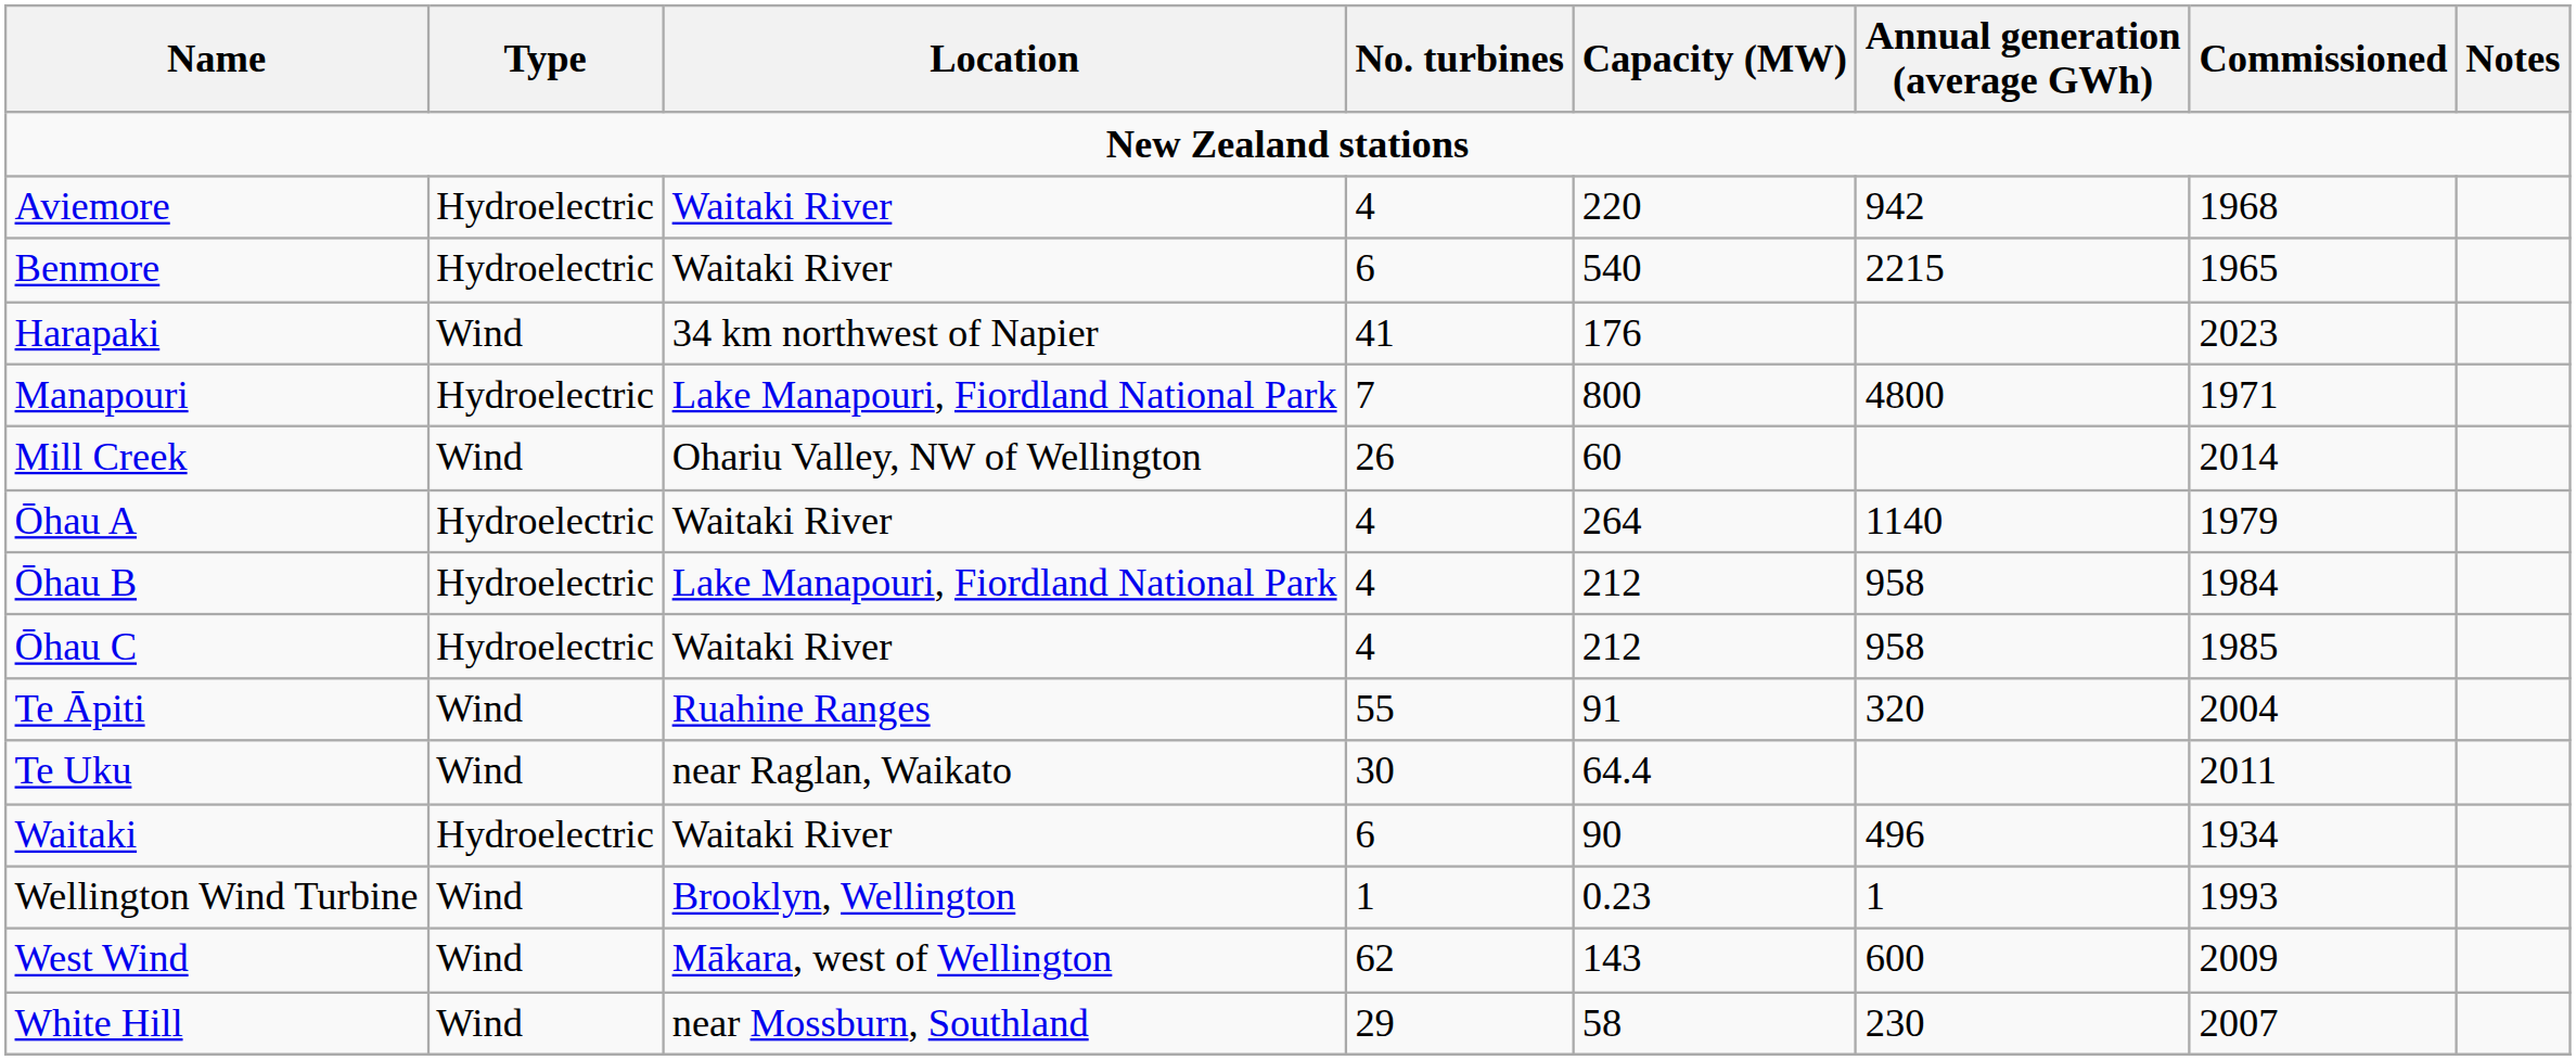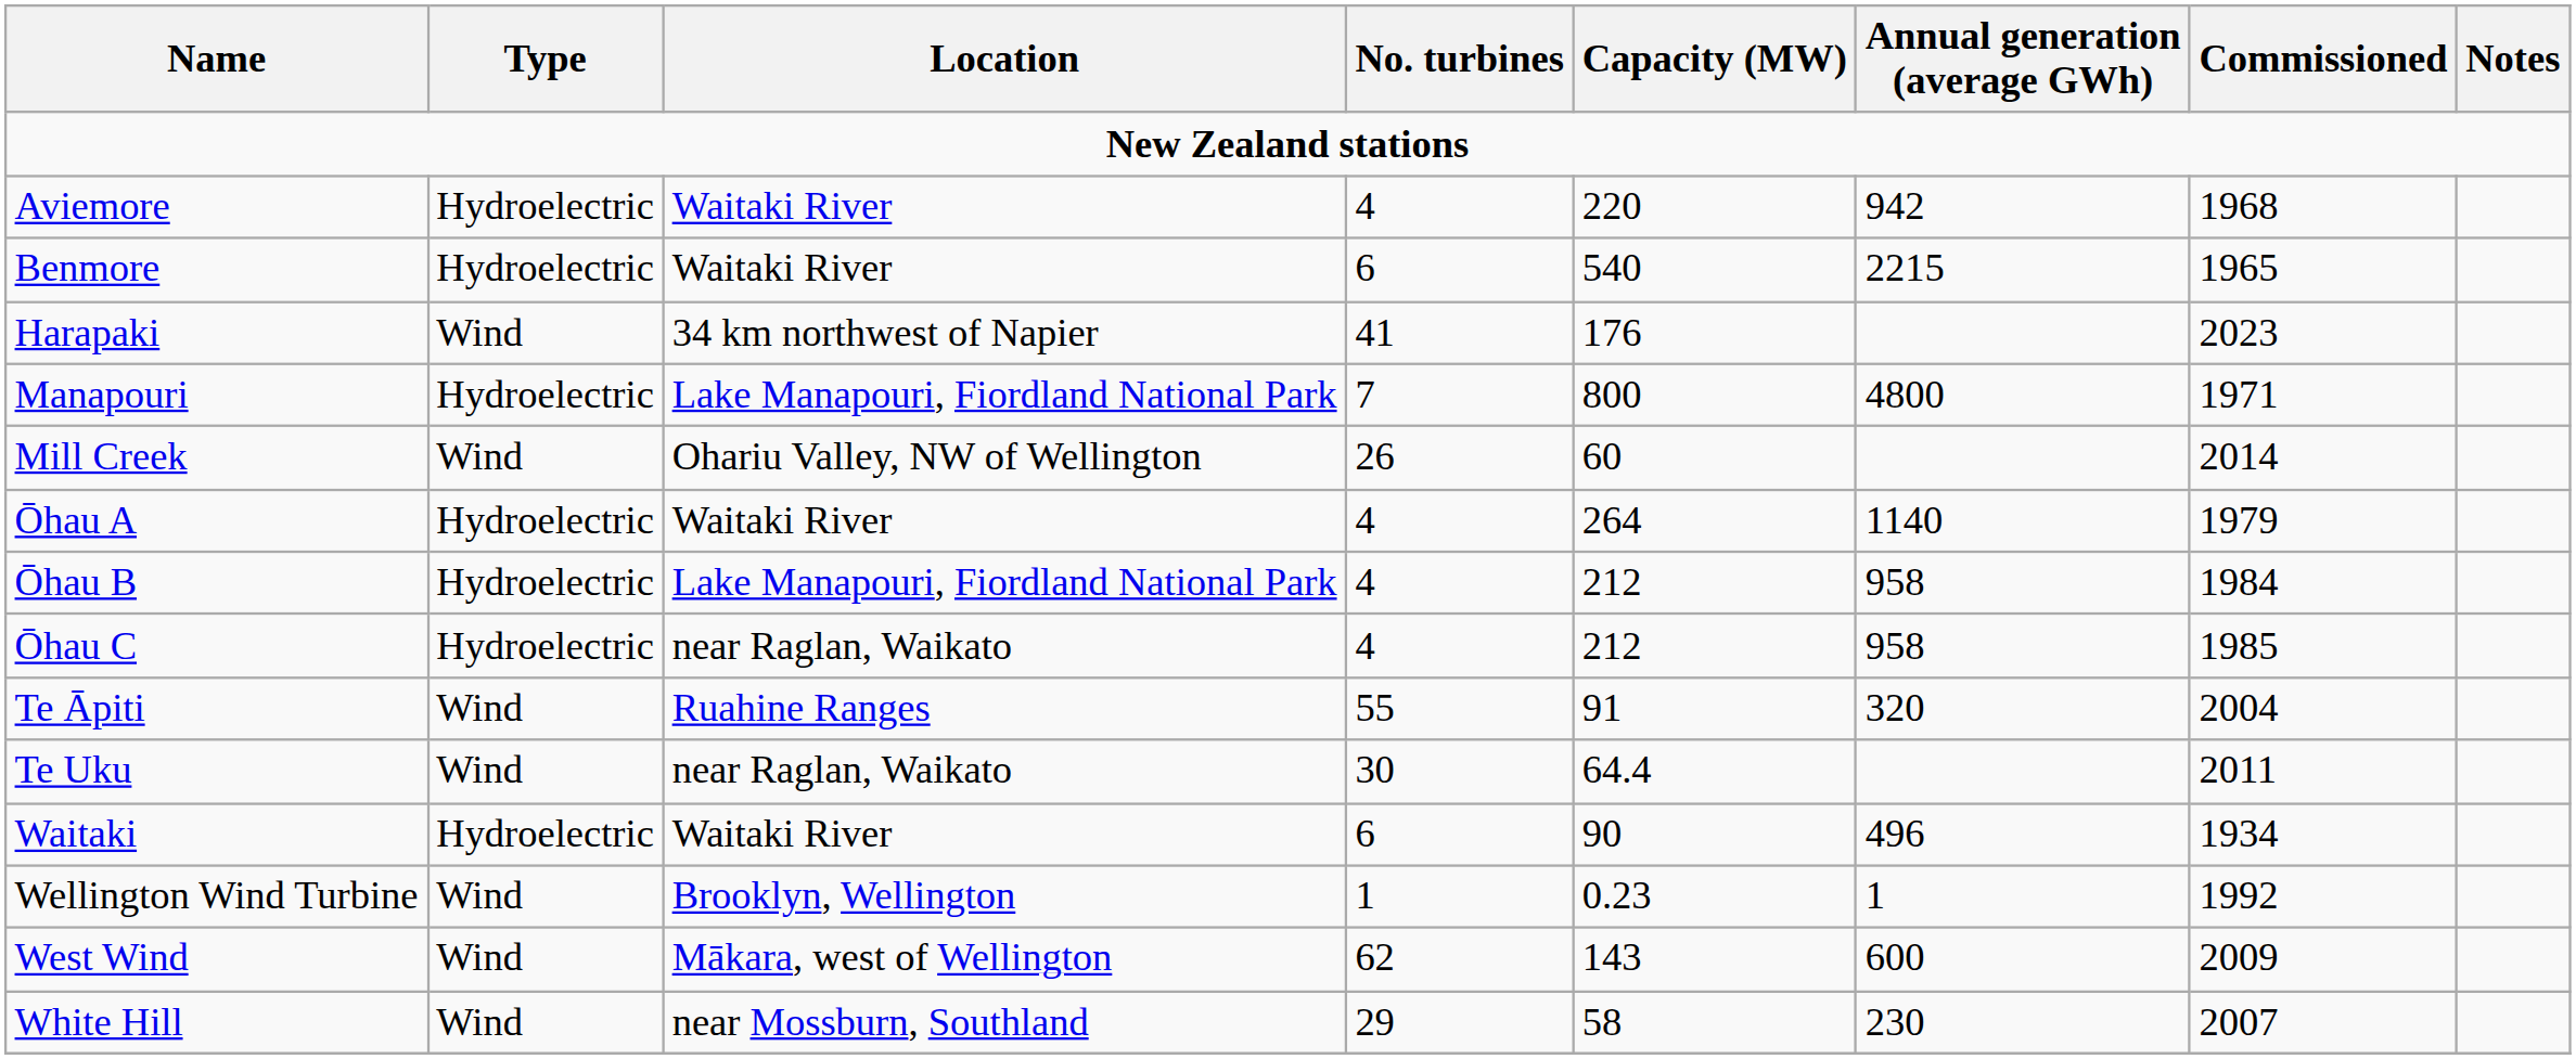Ōhau C | Location: Waitaki River -> near Raglan, Waikato
Wellington Wind Turbine | Commissioned: 1993 -> 1992
